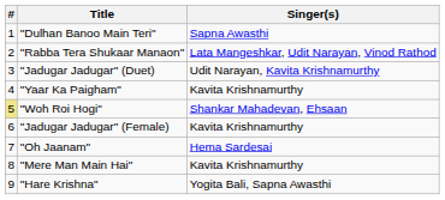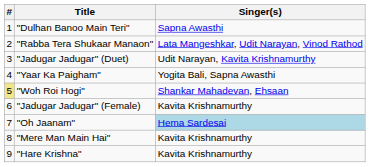"Yaar Ka Paigham" | Singer(s): Kavita Krishnamurthy -> Yogita Bali, Sapna Awasthi
"Oh Jaanam" | Singer(s): no background -> lightblue background
"Hare Krishna" | Singer(s): Yogita Bali, Sapna Awasthi -> Kavita Krishnamurthy
